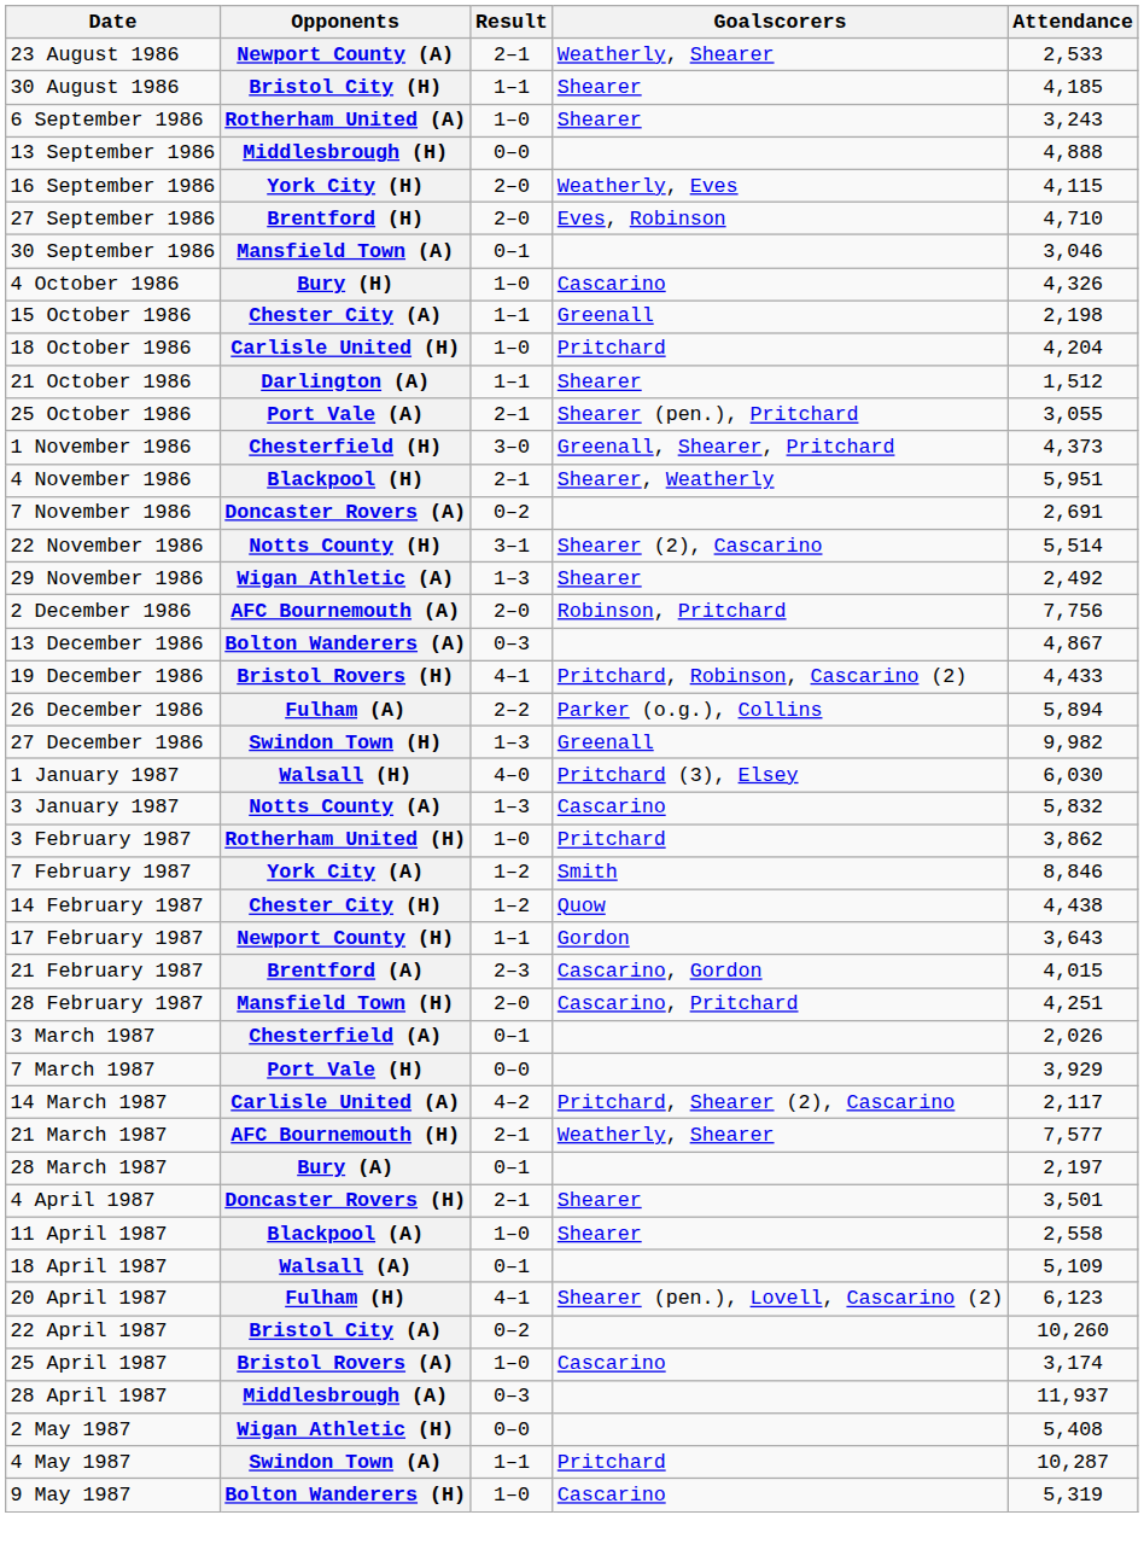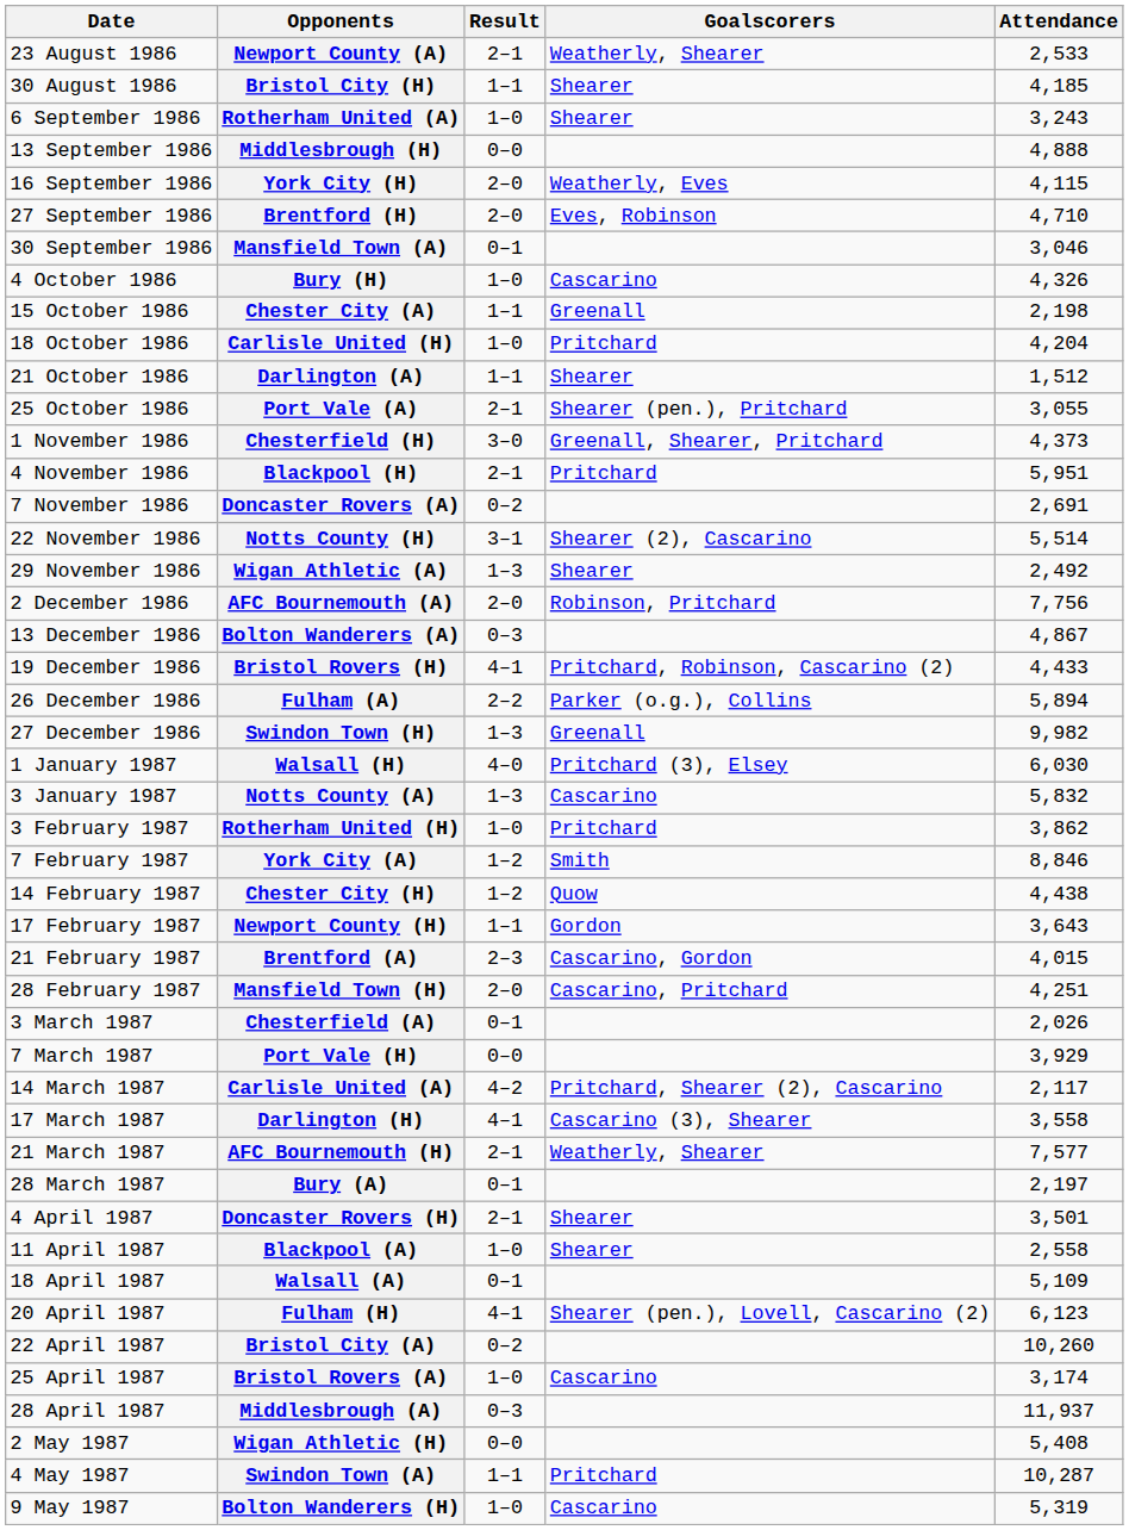Blackpool (H) | Goalscorers: Shearer, Weatherly -> Pritchard
+ row: 17 March 1987 | Darlington (H) | 4–1 | Cascarino (3), Shearer | 3,558
